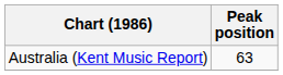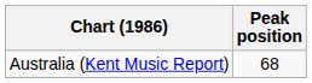Australia (Kent Music Report) | Peak position: 63 -> 68
